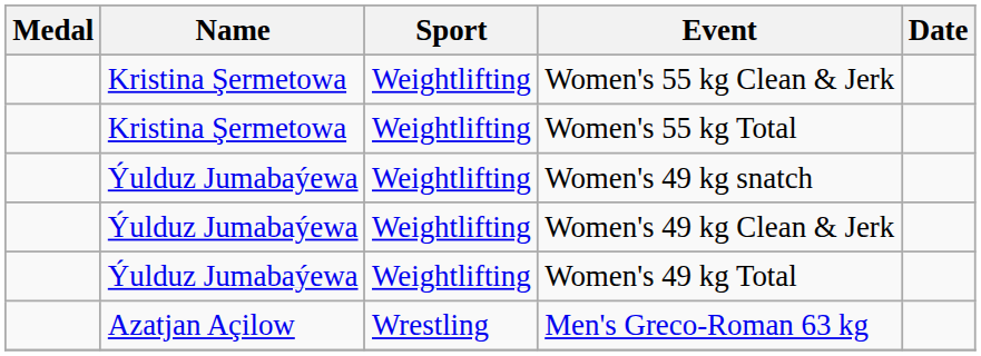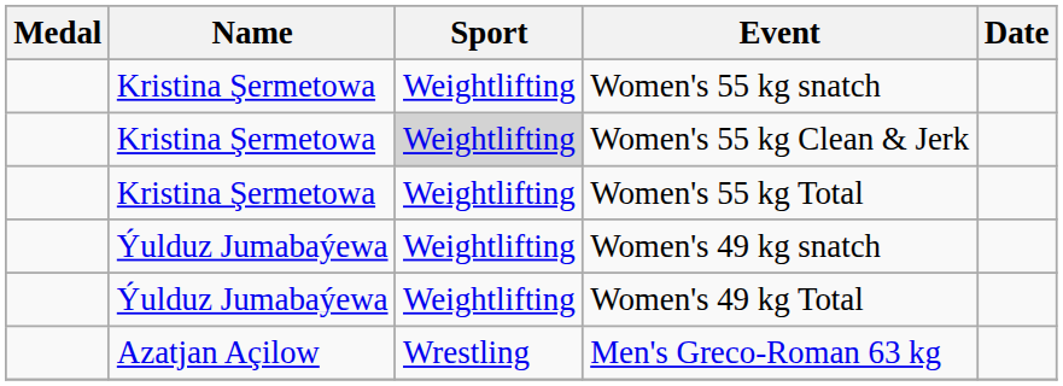+ row: Kristina Şermetowa | Weightlifting | Women's 55 kg snatch
Women's 55 kg Clean & Jerk | Sport: no background -> lightgrey background
- row: Ýulduz Jumabaýewa | Weightlifting | Women's 49 kg Clean & Jerk
